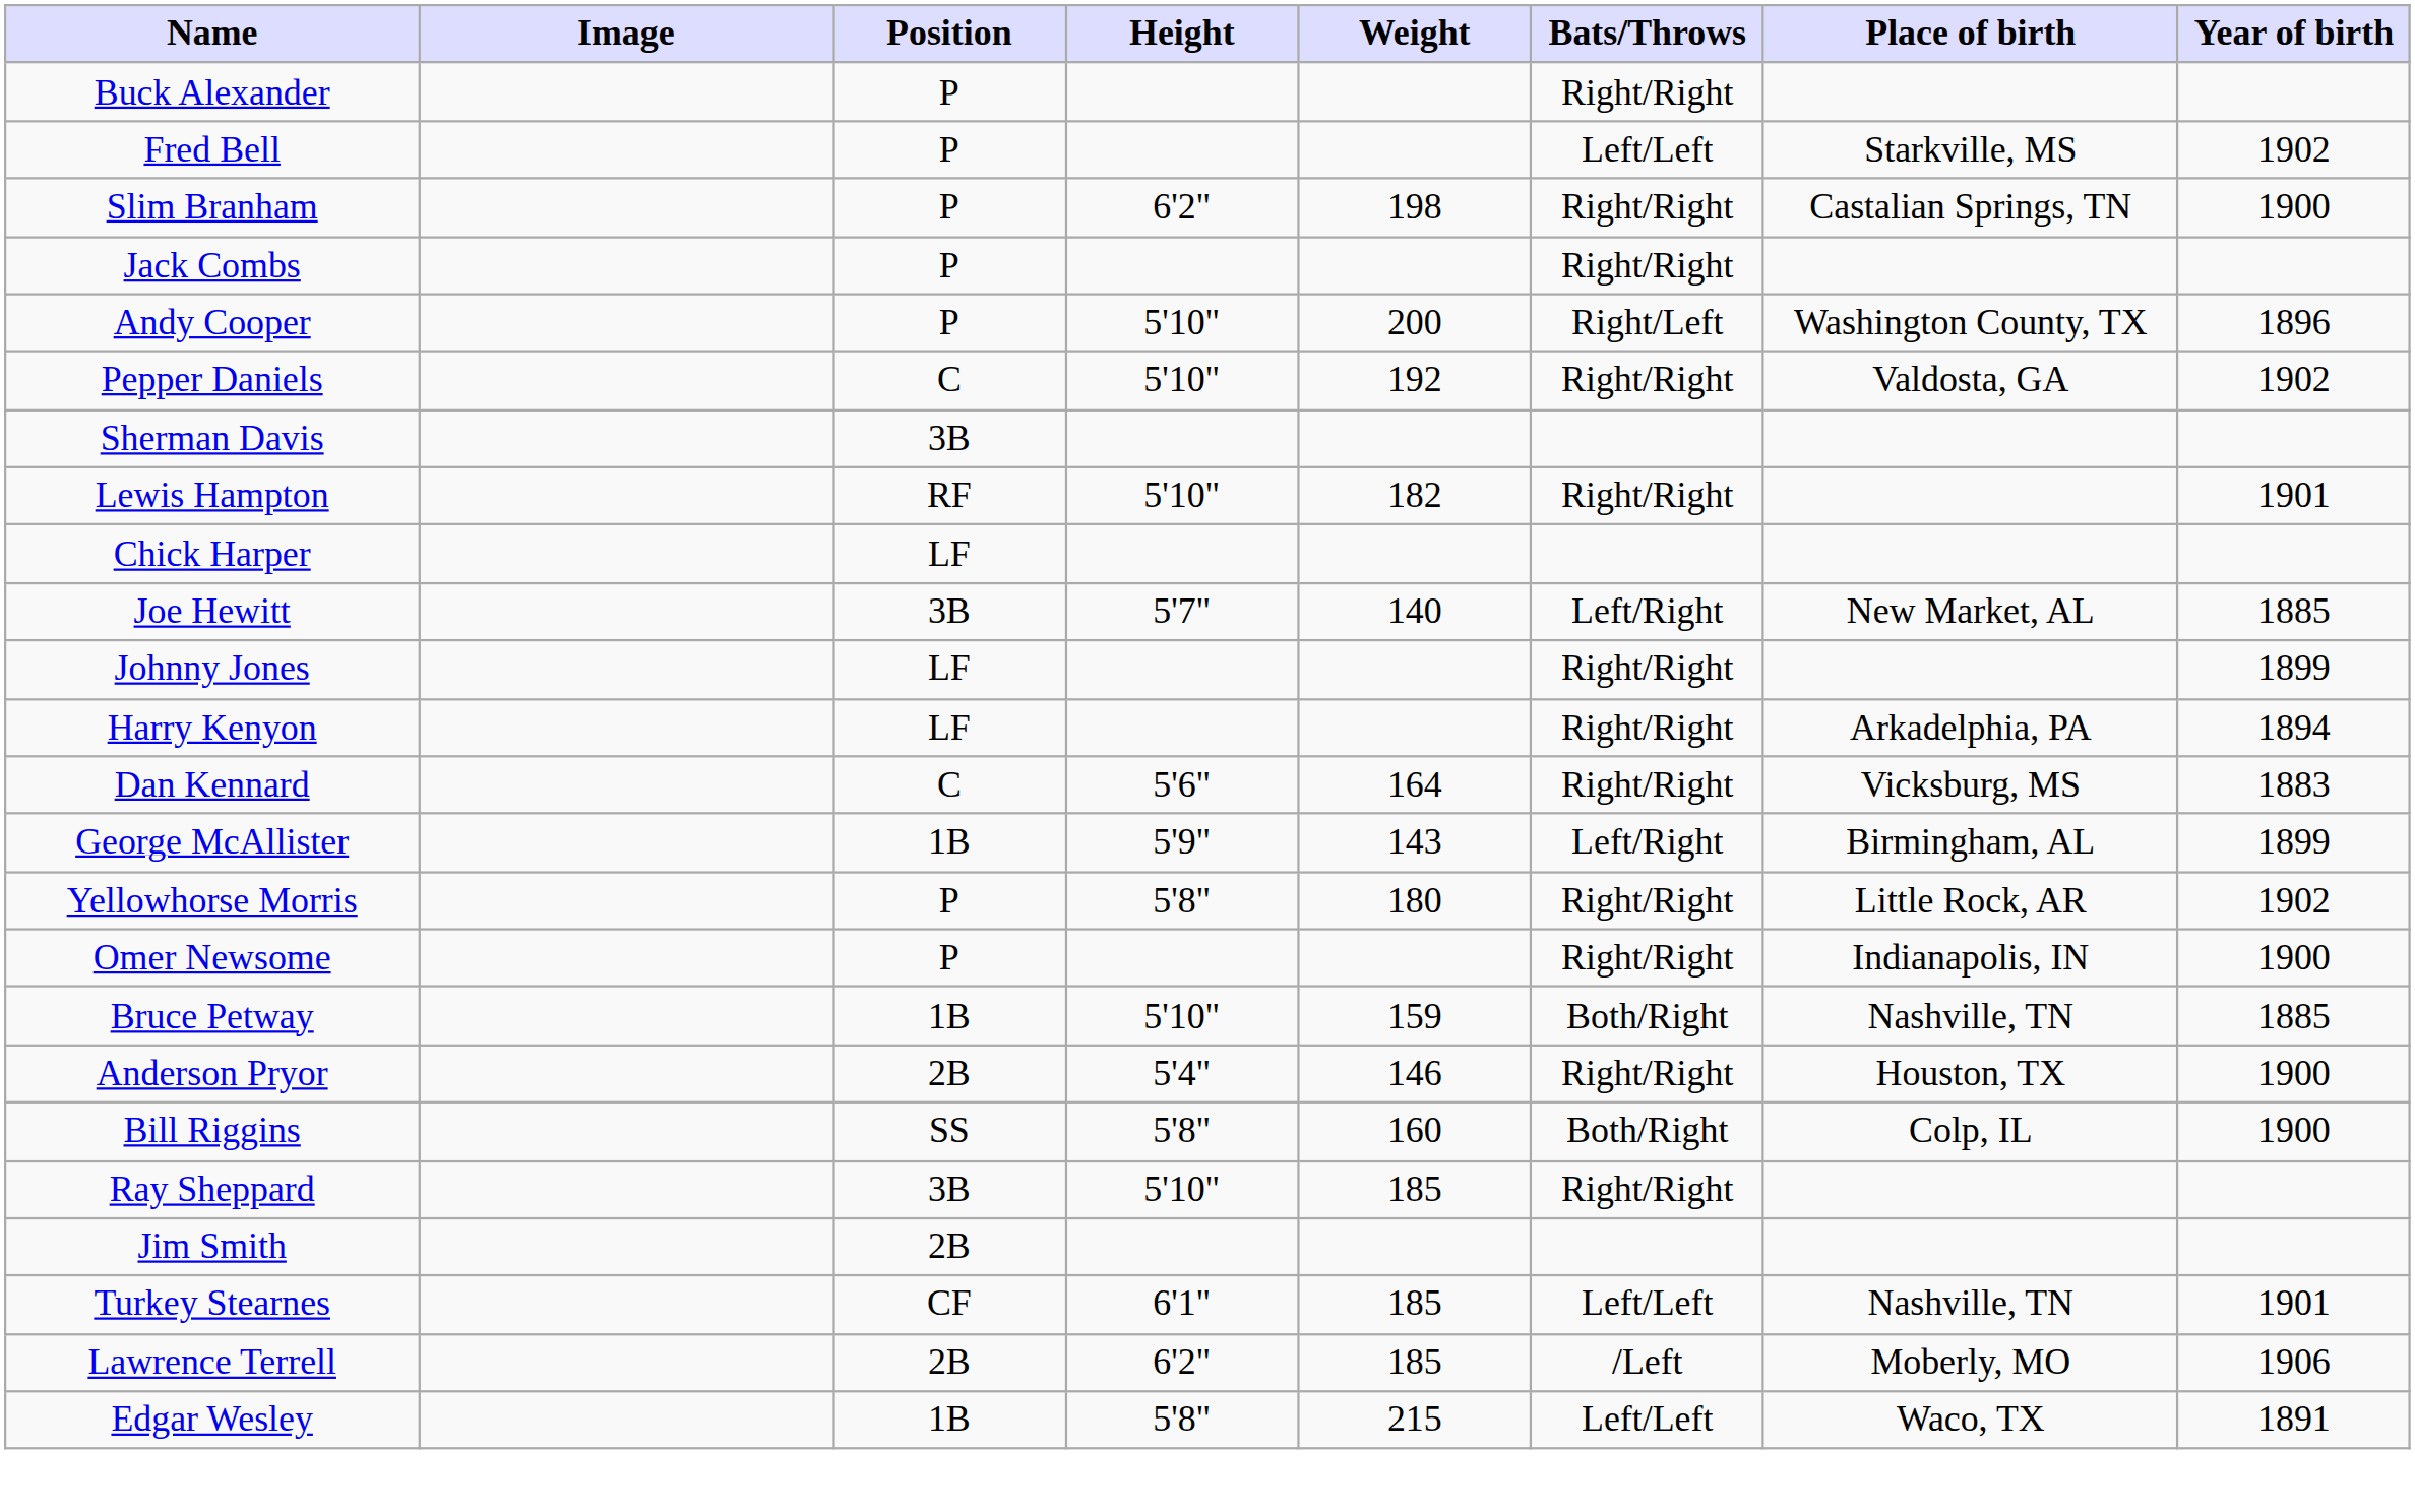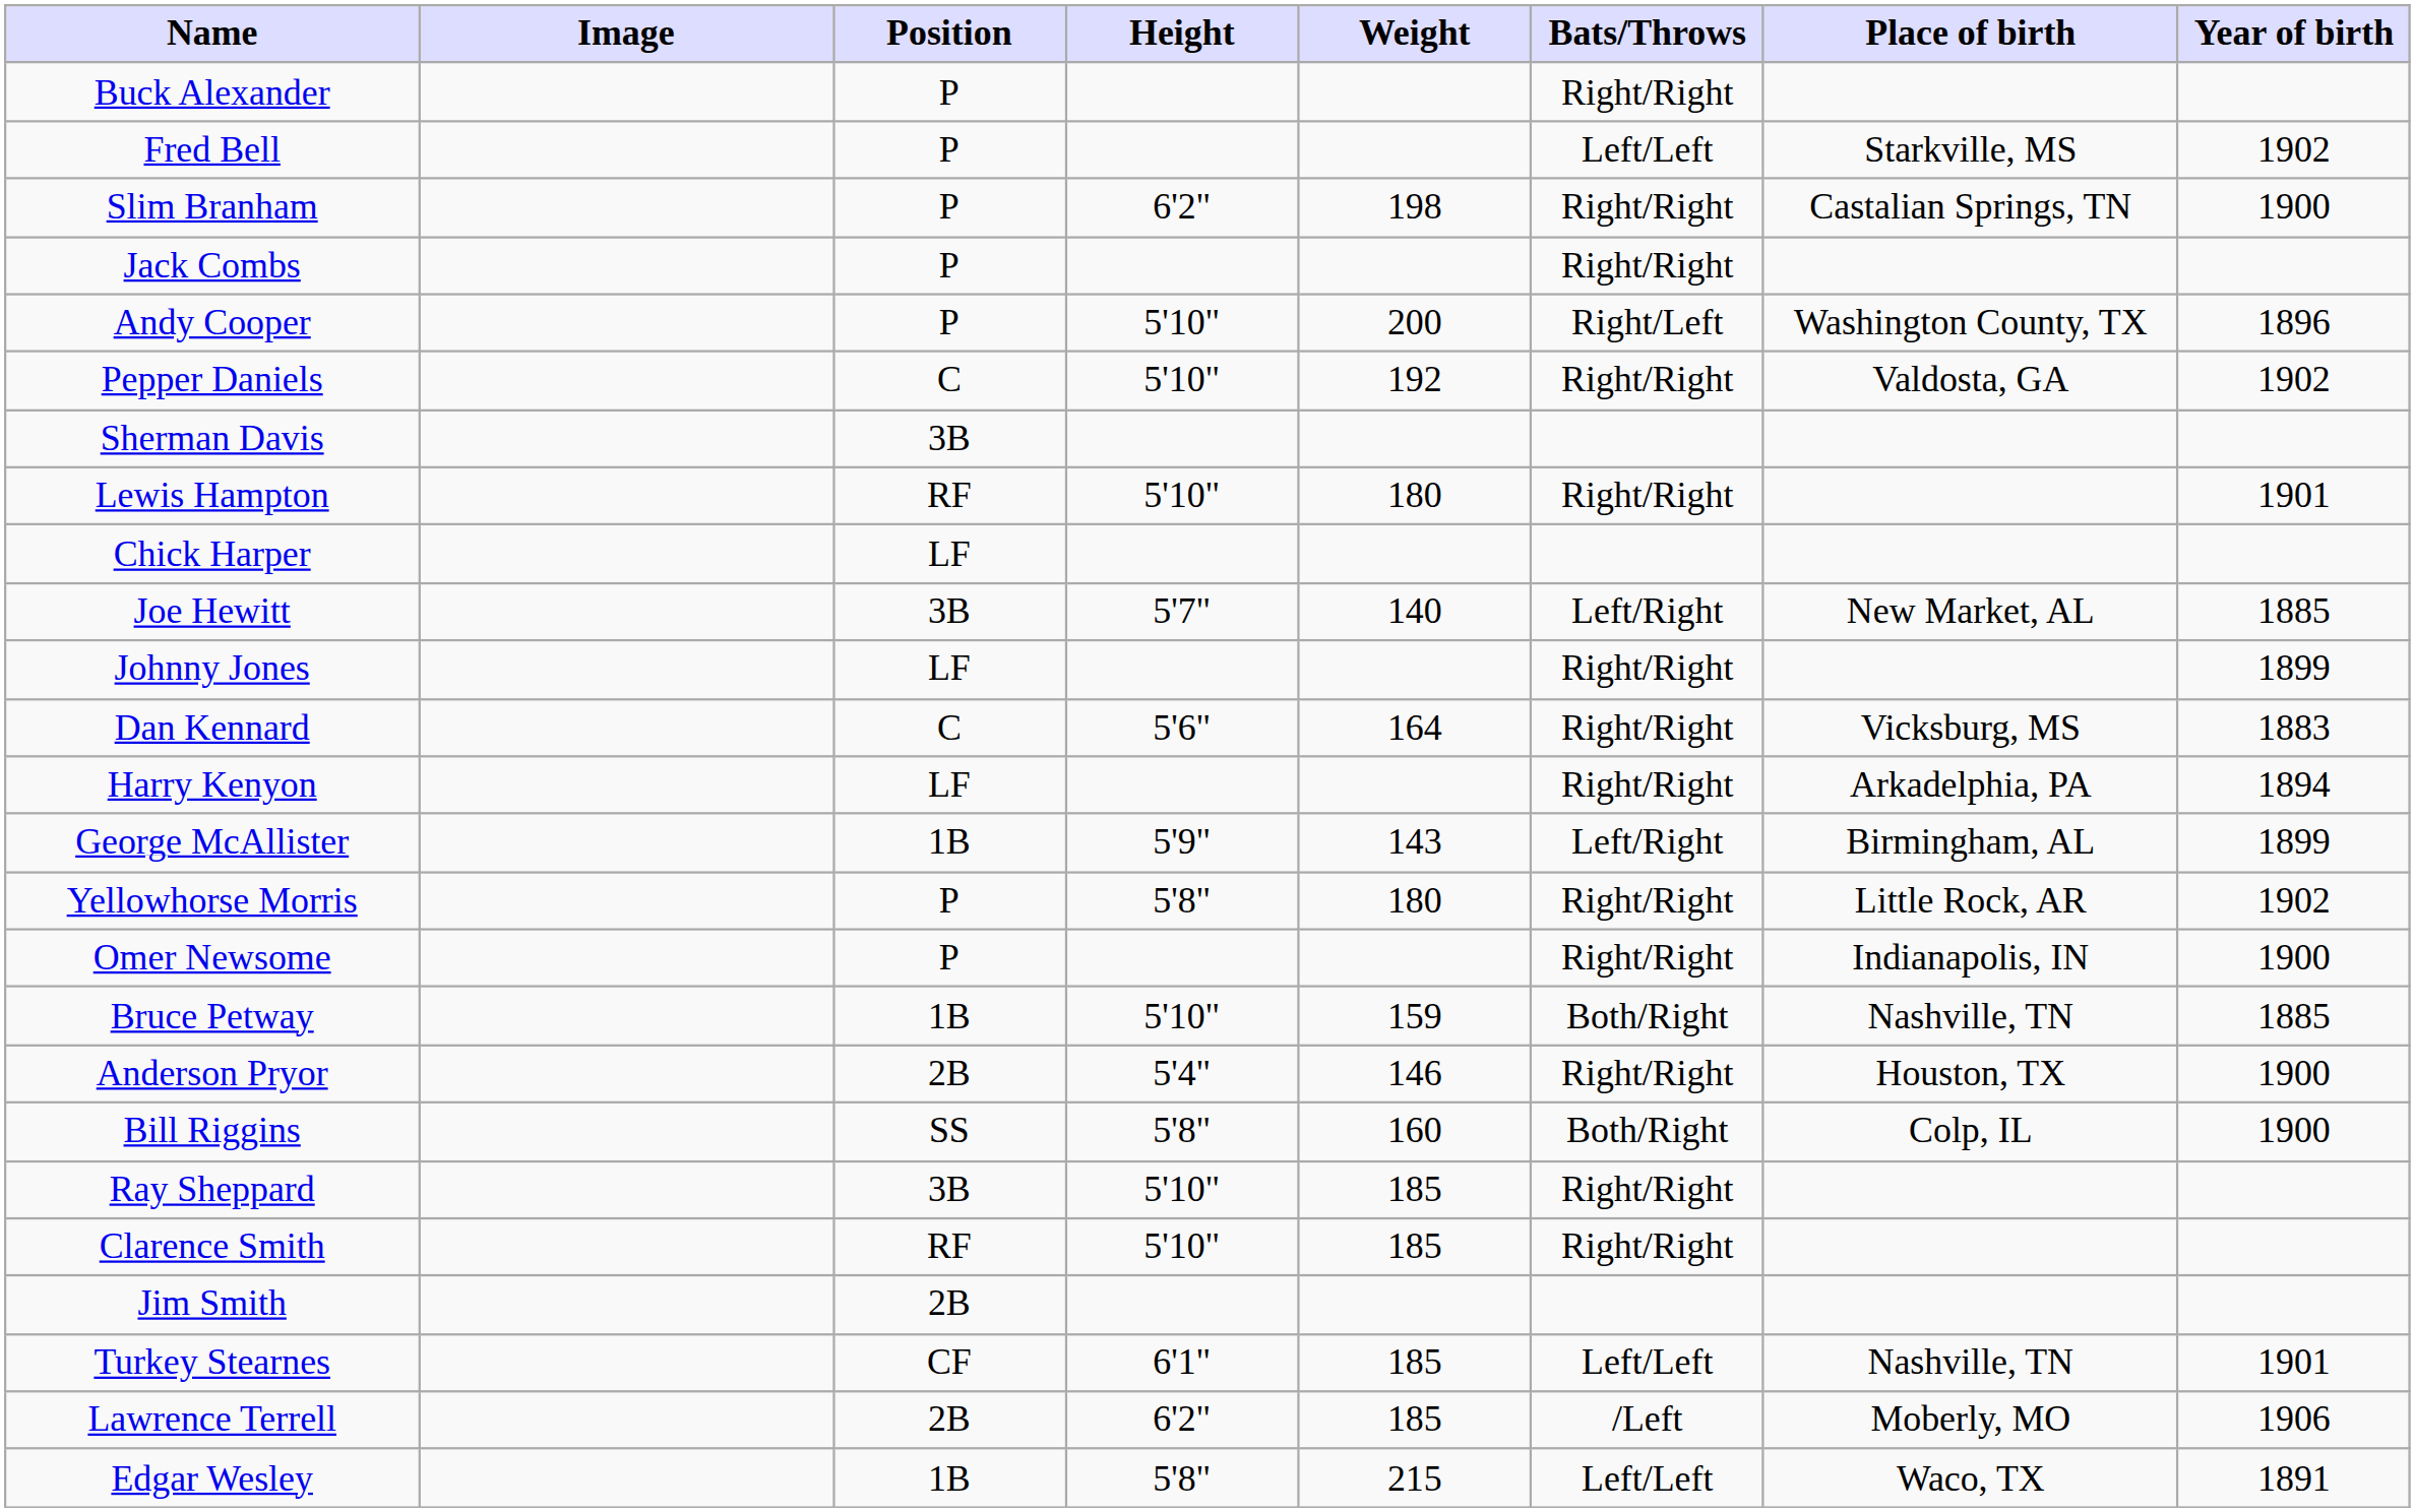Lewis Hampton | Weight: 182 -> 180
rows swapped: Dan Kennard <-> Harry Kenyon
+ row: Clarence Smith | RF | 5'10" | 185 | Right/Right
